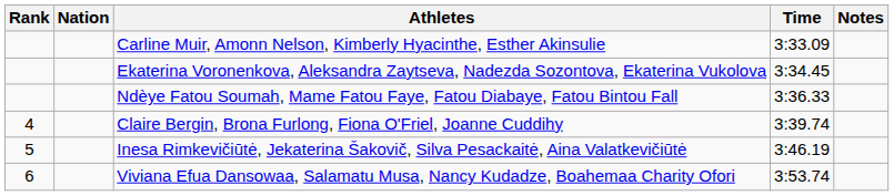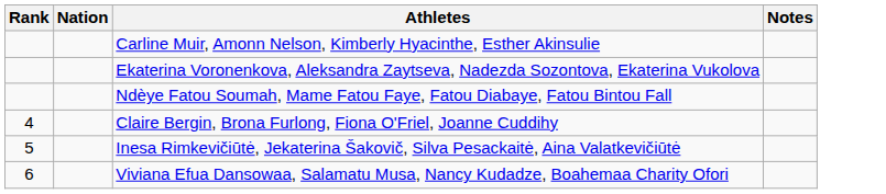- column: Time | 3:33.09 | 3:34.45 | 3:36.33 | 3:39.74 | 3:46.19 | 3:53.74
